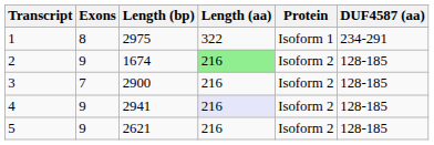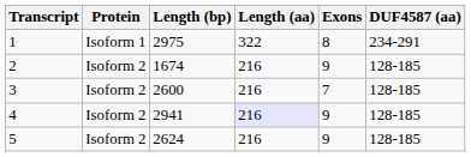columns swapped: Protein <-> Exons
2 | Length (aa): lightgreen background -> no background
3 | Length (bp): 2900 -> 2600
5 | Length (bp): 2621 -> 2624
